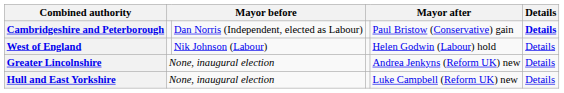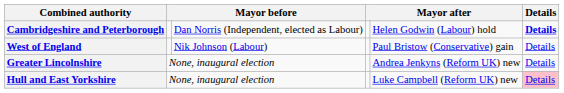Cambridgeshire and Peterborough | column 5: Paul Bristow (Conservative) gain -> Helen Godwin (Labour) hold
West of England | column 5: Helen Godwin (Labour) hold -> Paul Bristow (Conservative) gain
Hull and East Yorkshire | Details: no background -> pink background
